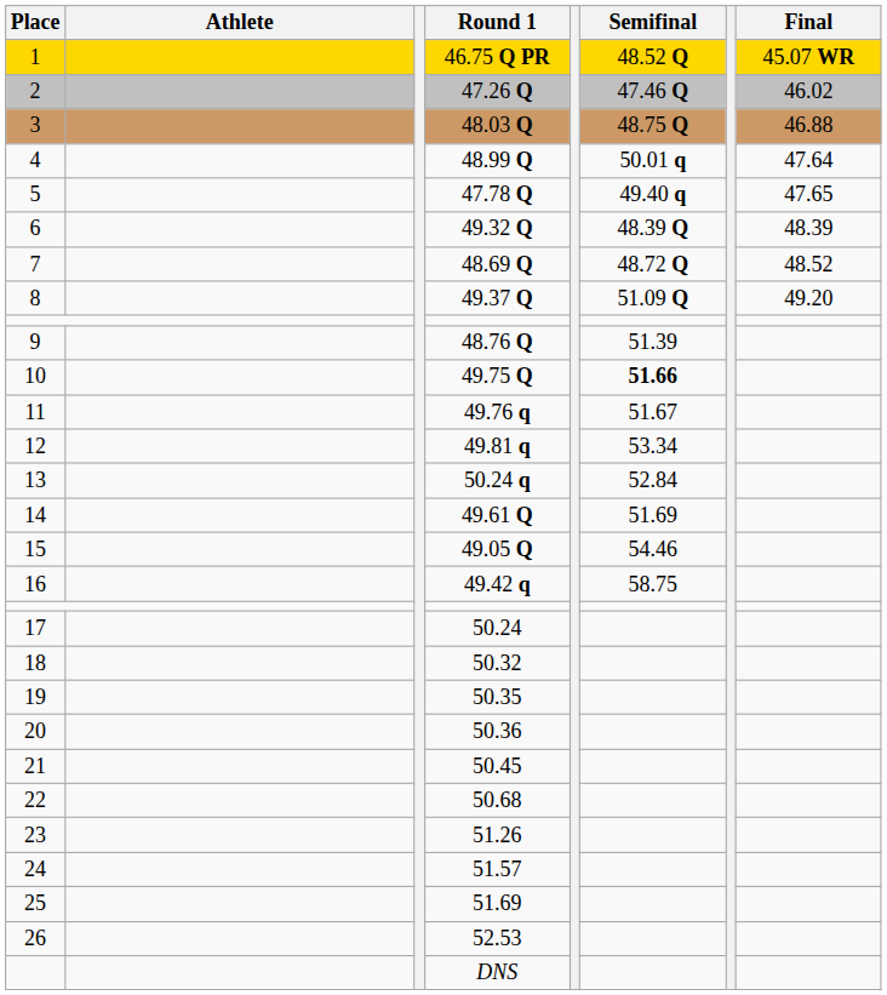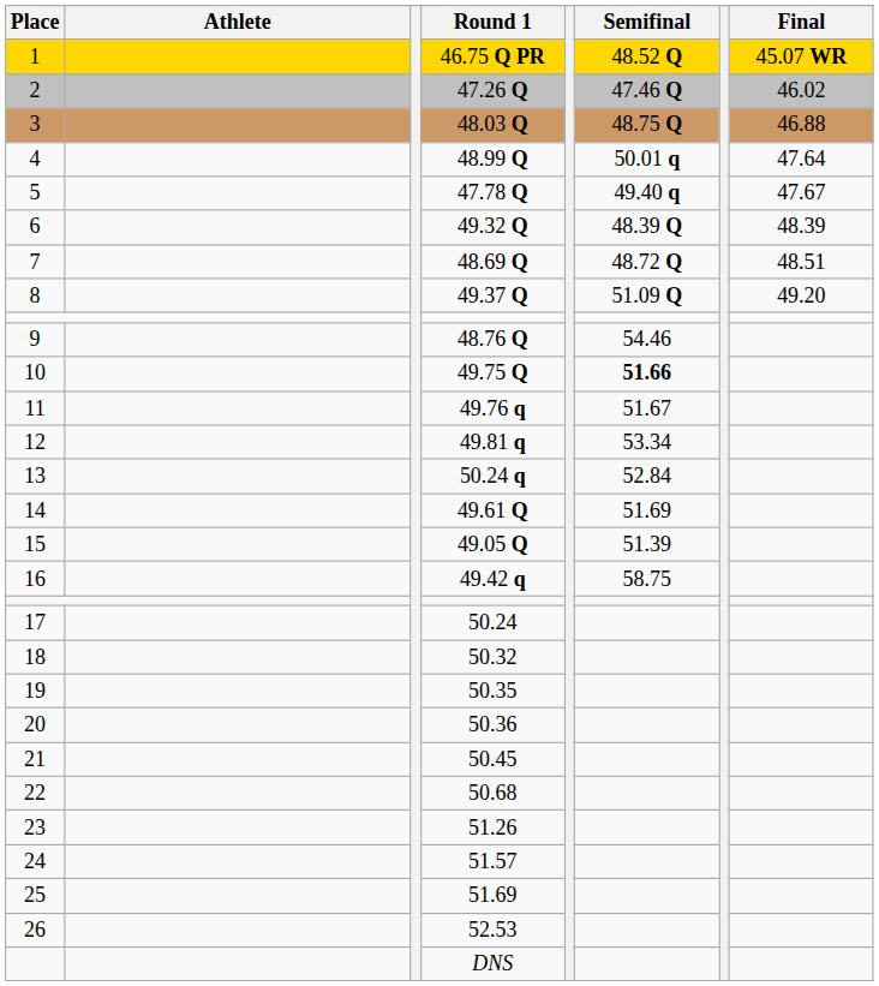47.78 Q | Final: 47.65 -> 47.67
48.69 Q | Final: 48.52 -> 48.51
48.76 Q | Semifinal: 51.39 -> 54.46
49.05 Q | Semifinal: 54.46 -> 51.39
